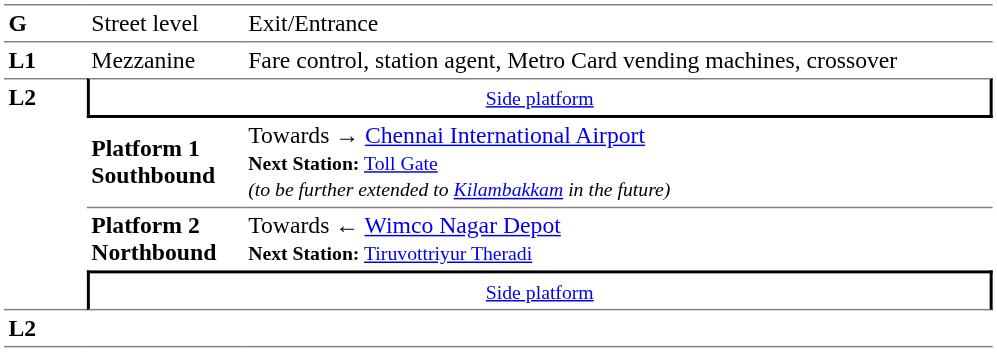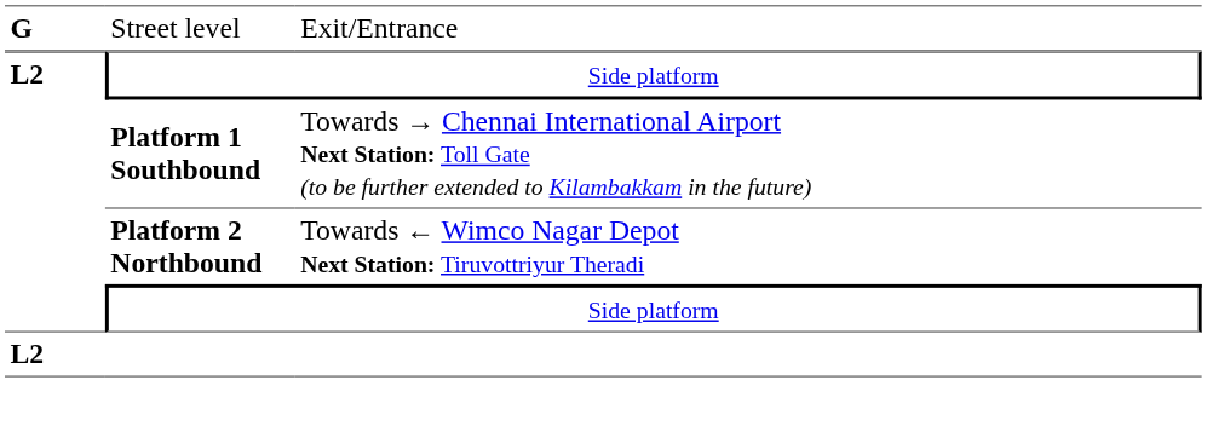- row: L1 | Mezzanine | Fare control, station agent, Metro Card vending machines, crossover
